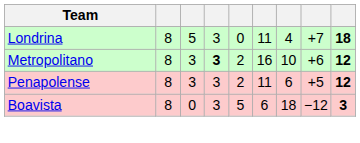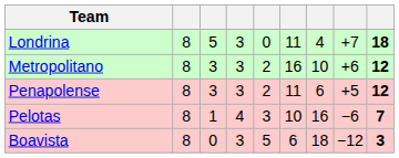Metropolitano | column 4: bold -> normal
+ row: Pelotas | 8 | 1 | 4 | 3 | 10 | 16 | −6 | 7
